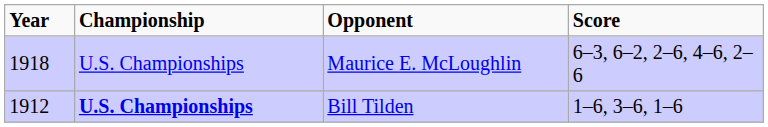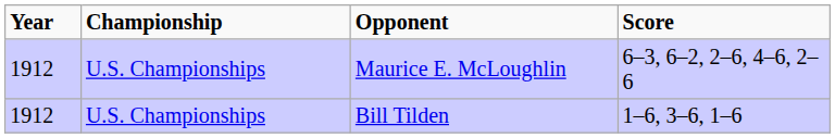Maurice E. McLoughlin | Year: 1918 -> 1912
Bill Tilden | Championship: bold -> normal
